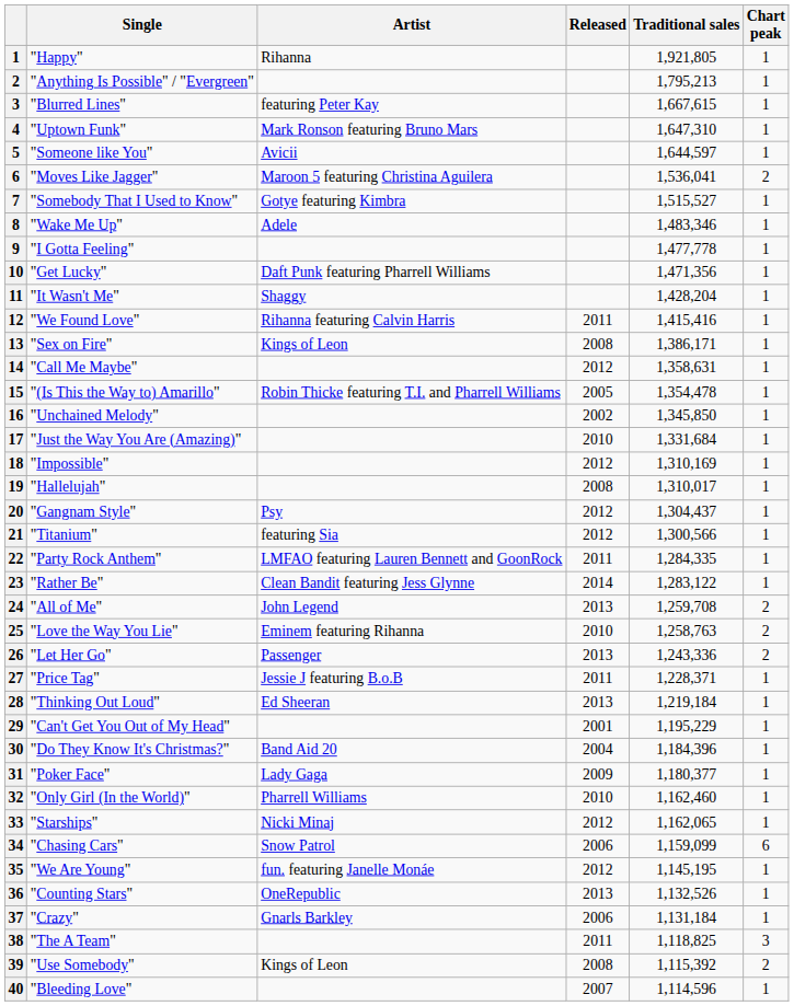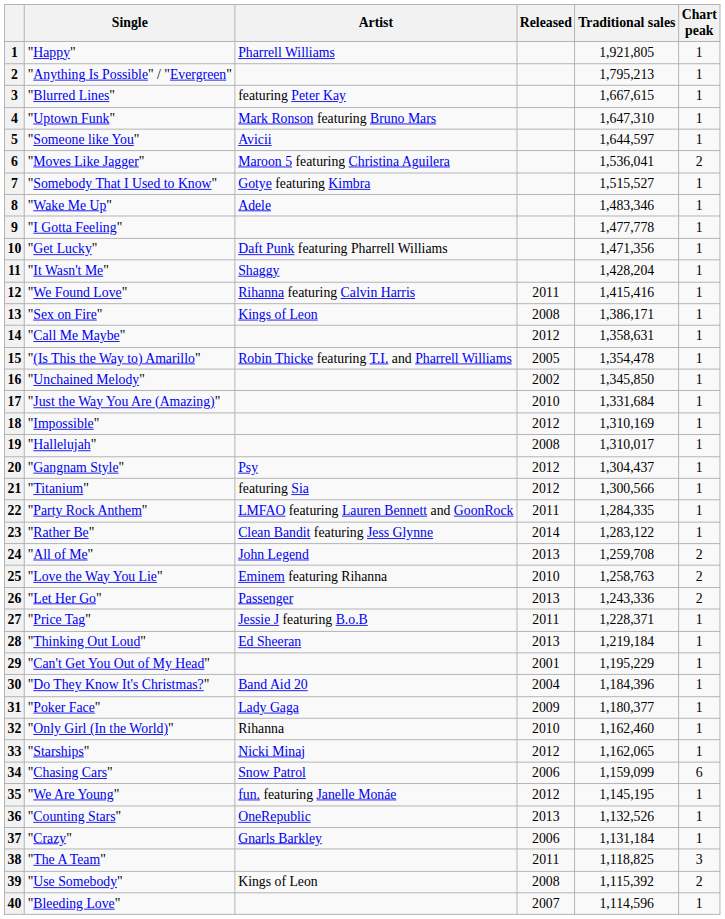"Happy" | Artist: Rihanna -> Pharrell Williams
"Only Girl (In the World)" | Artist: Pharrell Williams -> Rihanna
